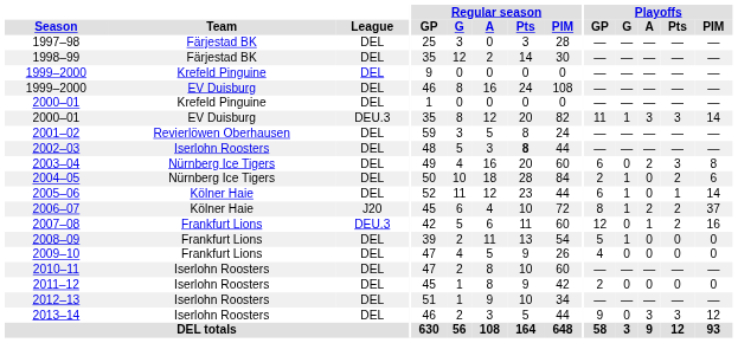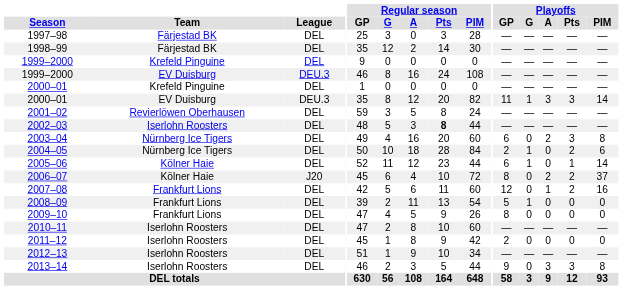1999–2000 / EV Duisburg | League: DEL -> DEU.3
2006–07 | Playoffs / G: 1 -> 0
2007–08 | League: DEU.3 -> DEL
2009–10 | Playoffs / GP: 4 -> 8
2013–14 | Playoffs / PIM: 12 -> 8
